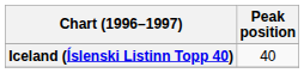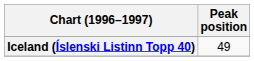Iceland (Íslenski Listinn Topp 40) | Peak position: 40 -> 49
